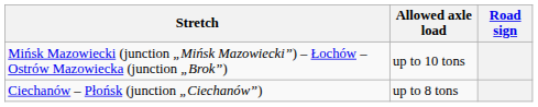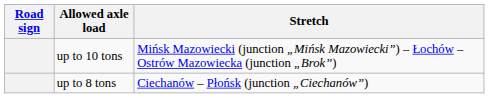columns swapped: Road sign <-> Stretch
